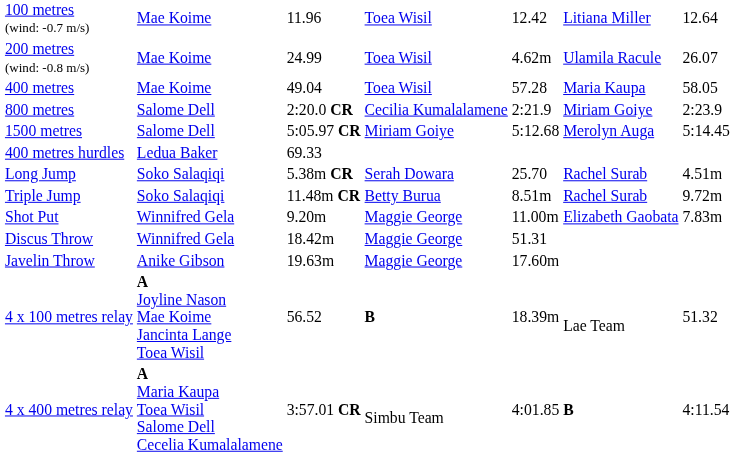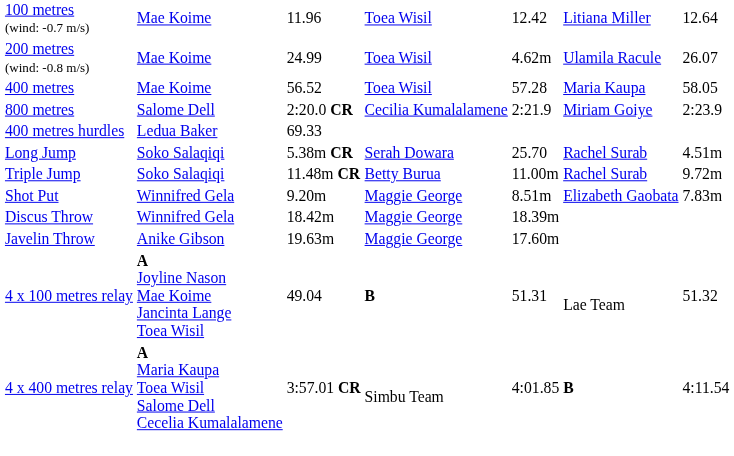400 metres | column 3: 49.04 -> 56.52
- row: 1500 metres | Salome Dell | 5:05.97 CR | Miriam Goiye | 5:12.68 | Merolyn Auga | 5:14.45
Triple Jump | column 5: 8.51m -> 11.00m
Shot Put | column 5: 11.00m -> 8.51m
Discus Throw | column 5: 51.31 -> 18.39m
4 x 100 metres relay | column 3: 56.52 -> 49.04
4 x 100 metres relay | column 5: 18.39m -> 51.31
